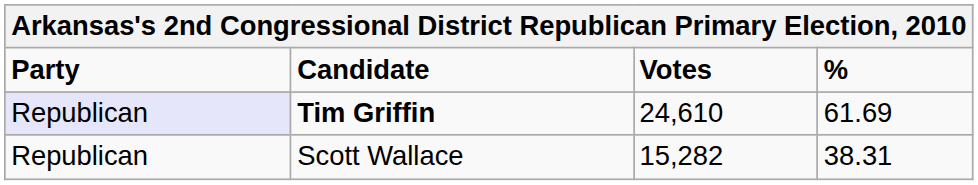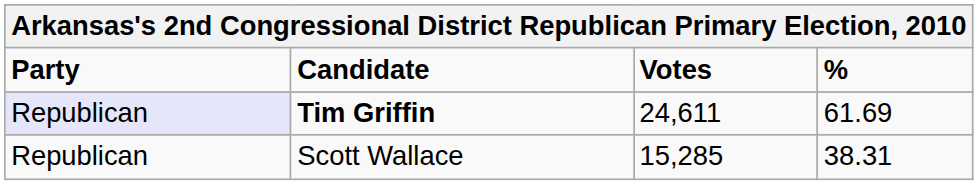Tim Griffin | Votes: 24,610 -> 24,611
Scott Wallace | Votes: 15,282 -> 15,285
